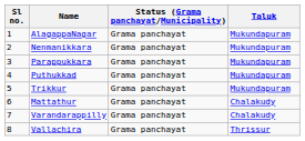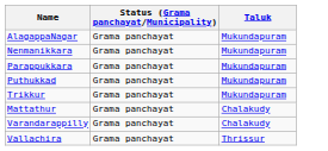- column: Sl no. | 1 | 2 | 3 | 4 | 5 | 6 | 7 | 8
